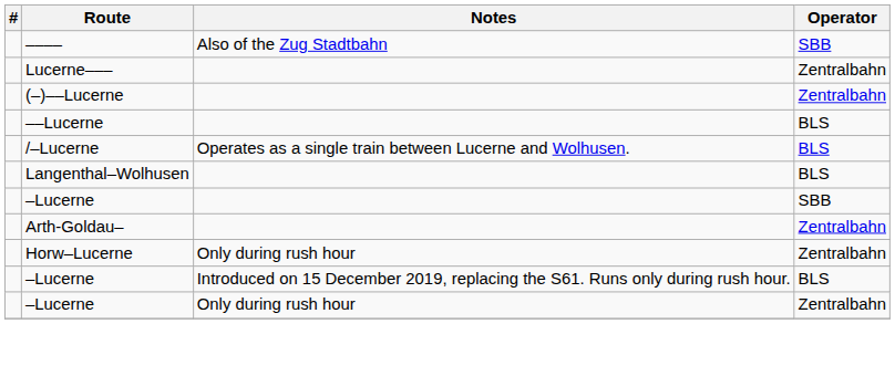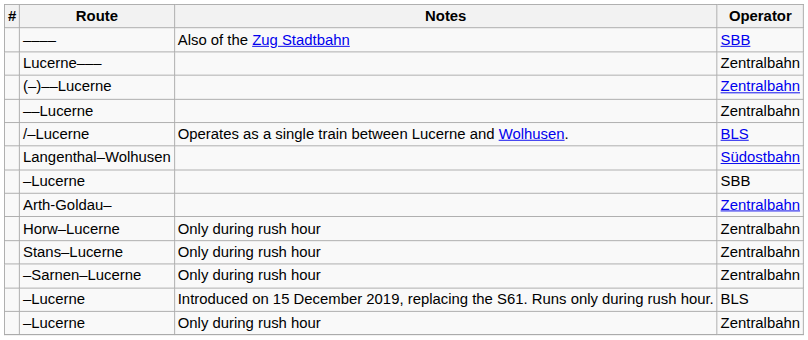––Lucerne | Operator: BLS -> Zentralbahn
Langenthal–Wolhusen | Operator: BLS -> Südostbahn
+ row: Stans–Lucerne | Only during rush hour | Zentralbahn
+ row: –Sarnen–Lucerne | Only during rush hour | Zentralbahn
